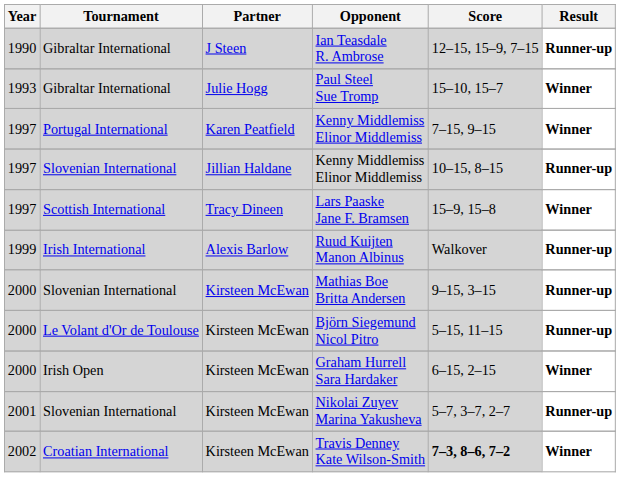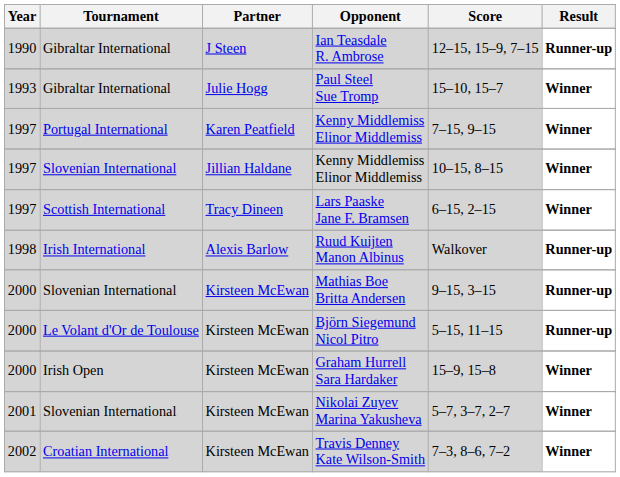Slovenian International / Kenny Middlemiss Elinor Middlemiss | Result: Runner-up -> Winner
Lars Paaske Jane F. Bramsen | Score: 15–9, 15–8 -> 6–15, 2–15
Ruud Kuijten Manon Albinus | Year: 1999 -> 1998
Graham Hurrell Sara Hardaker | Score: 6–15, 2–15 -> 15–9, 15–8
Nikolai Zuyev Marina Yakusheva | Result: Runner-up -> Winner
Travis Denney Kate Wilson-Smith | Score: bold -> normal
